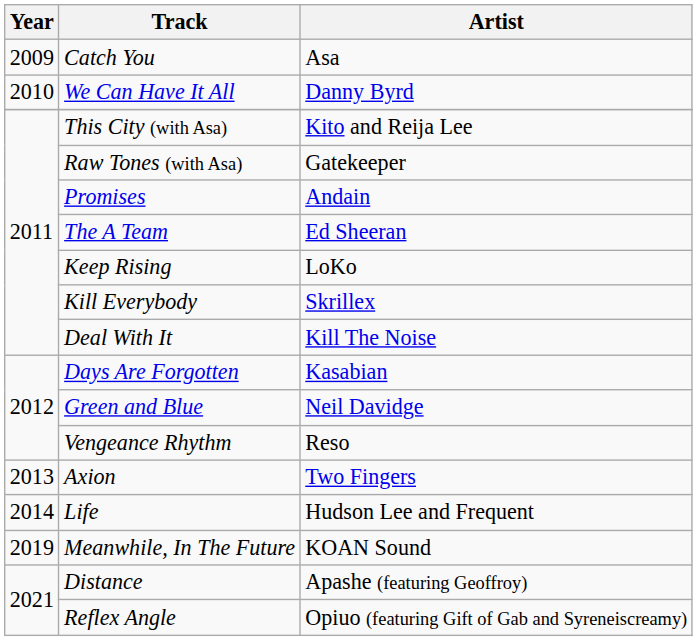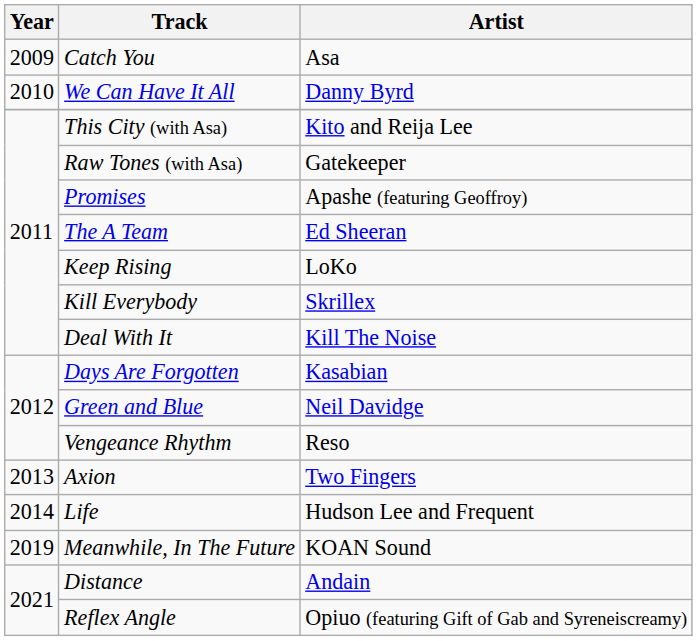Promises | Artist: Andain -> Apashe (featuring Geoffroy)
Distance | Artist: Apashe (featuring Geoffroy) -> Andain
